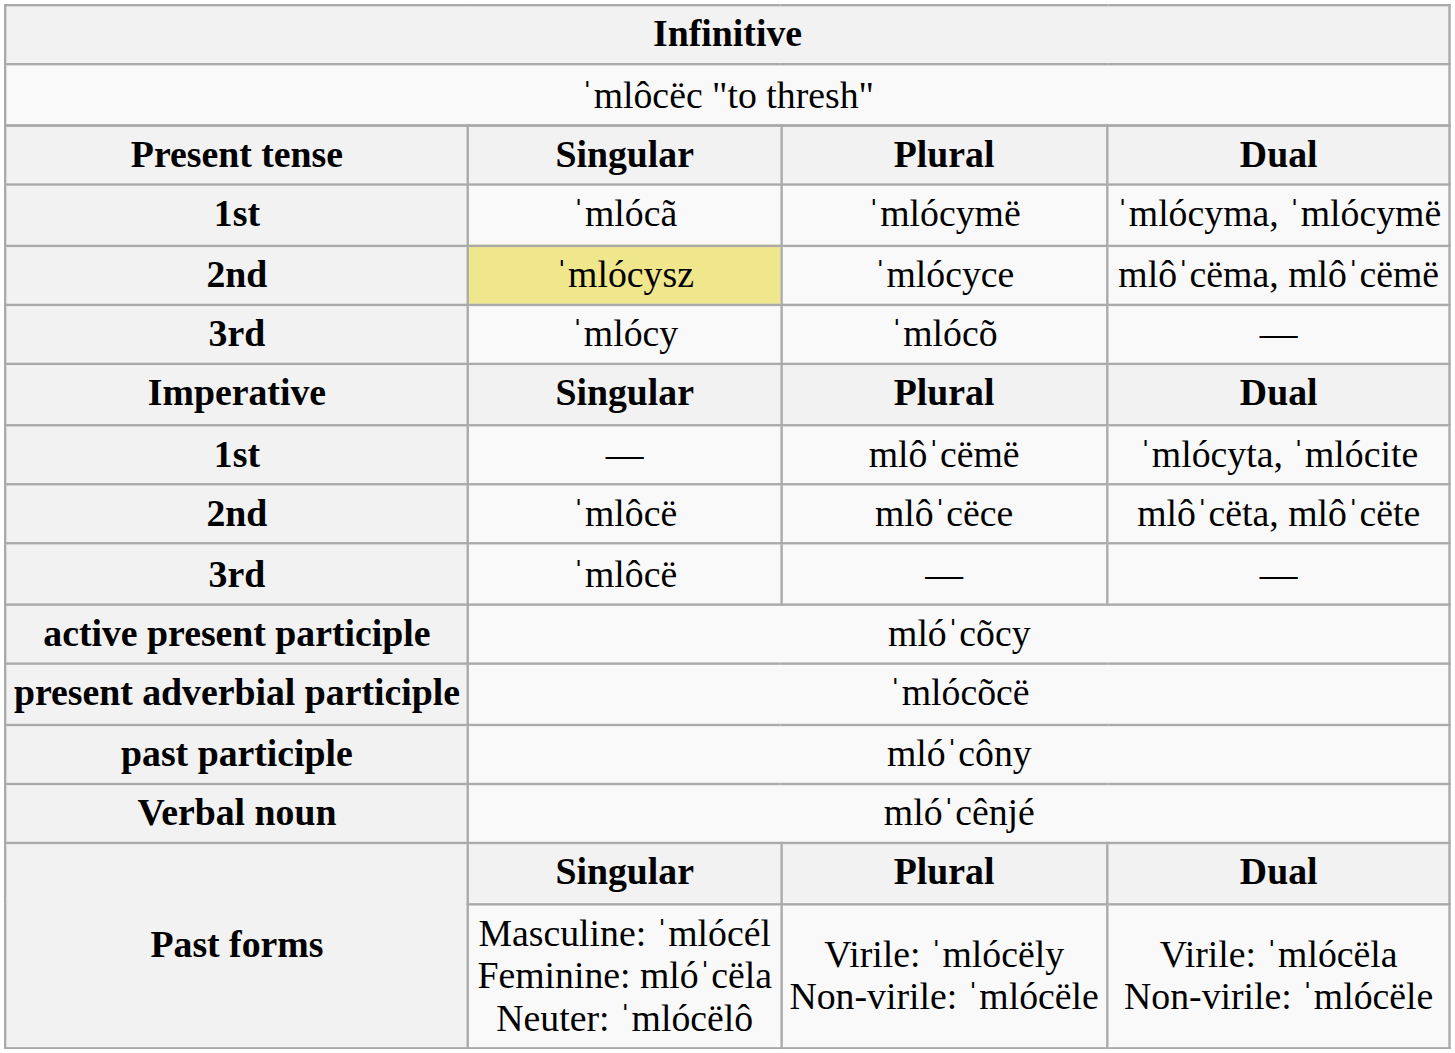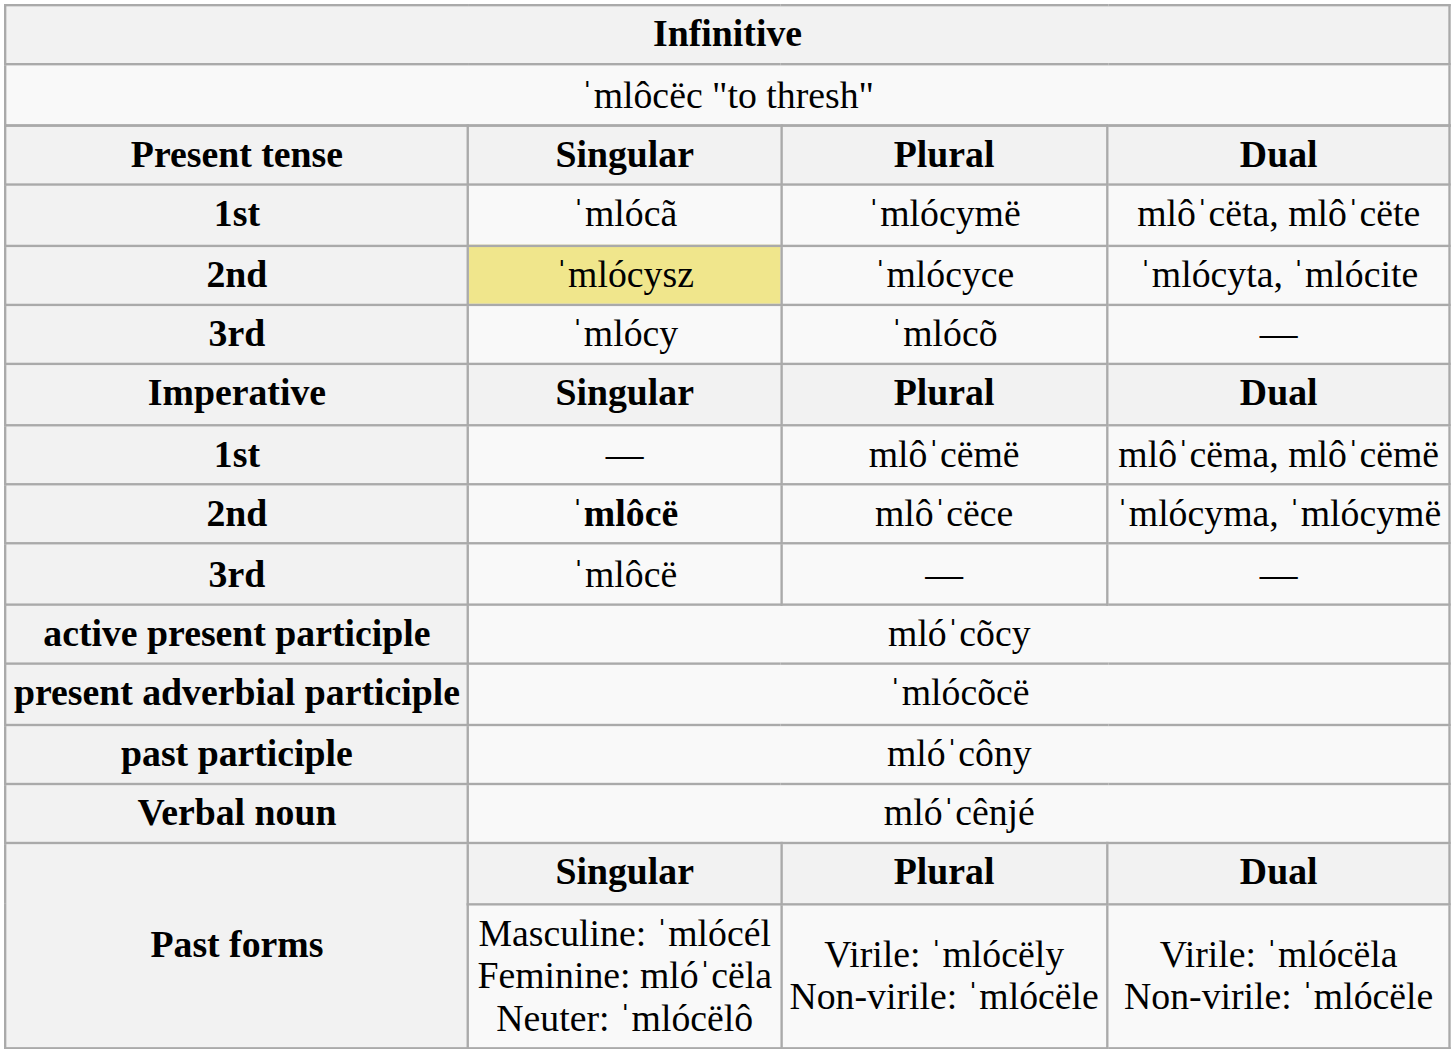ˈmlócymë | column 4: ˈmlócyma, ˈmlócymë -> mlôˈcëta, mlôˈcëte
ˈmlócyce | column 4: mlôˈcëma, mlôˈcëmë -> ˈmlócyta, ˈmlócite
mlôˈcëmë | column 4: ˈmlócyta, ˈmlócite -> mlôˈcëma, mlôˈcëmë
mlôˈcëce | column 2: normal -> bold
mlôˈcëce | column 4: mlôˈcëta, mlôˈcëte -> ˈmlócyma, ˈmlócymë
